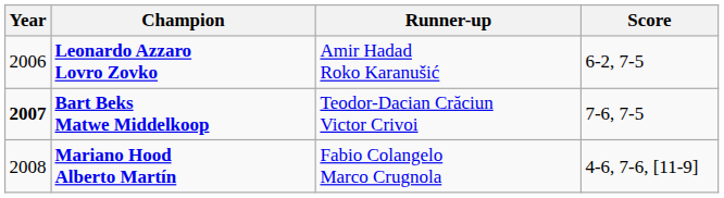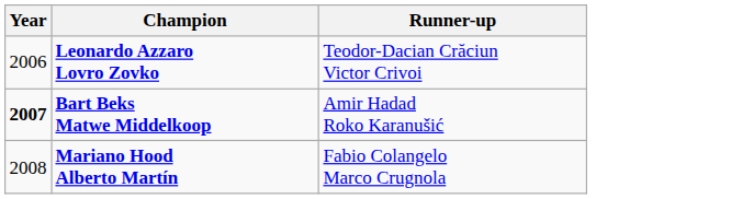- column: Score | 6-2, 7-5 | 7-6, 7-5 | 4-6, 7-6, [11-9]
Leonardo Azzaro Lovro Zovko | Runner-up: Amir Hadad Roko Karanušić -> Teodor-Dacian Crăciun Victor Crivoi
Bart Beks Matwe Middelkoop | Runner-up: Teodor-Dacian Crăciun Victor Crivoi -> Amir Hadad Roko Karanušić
